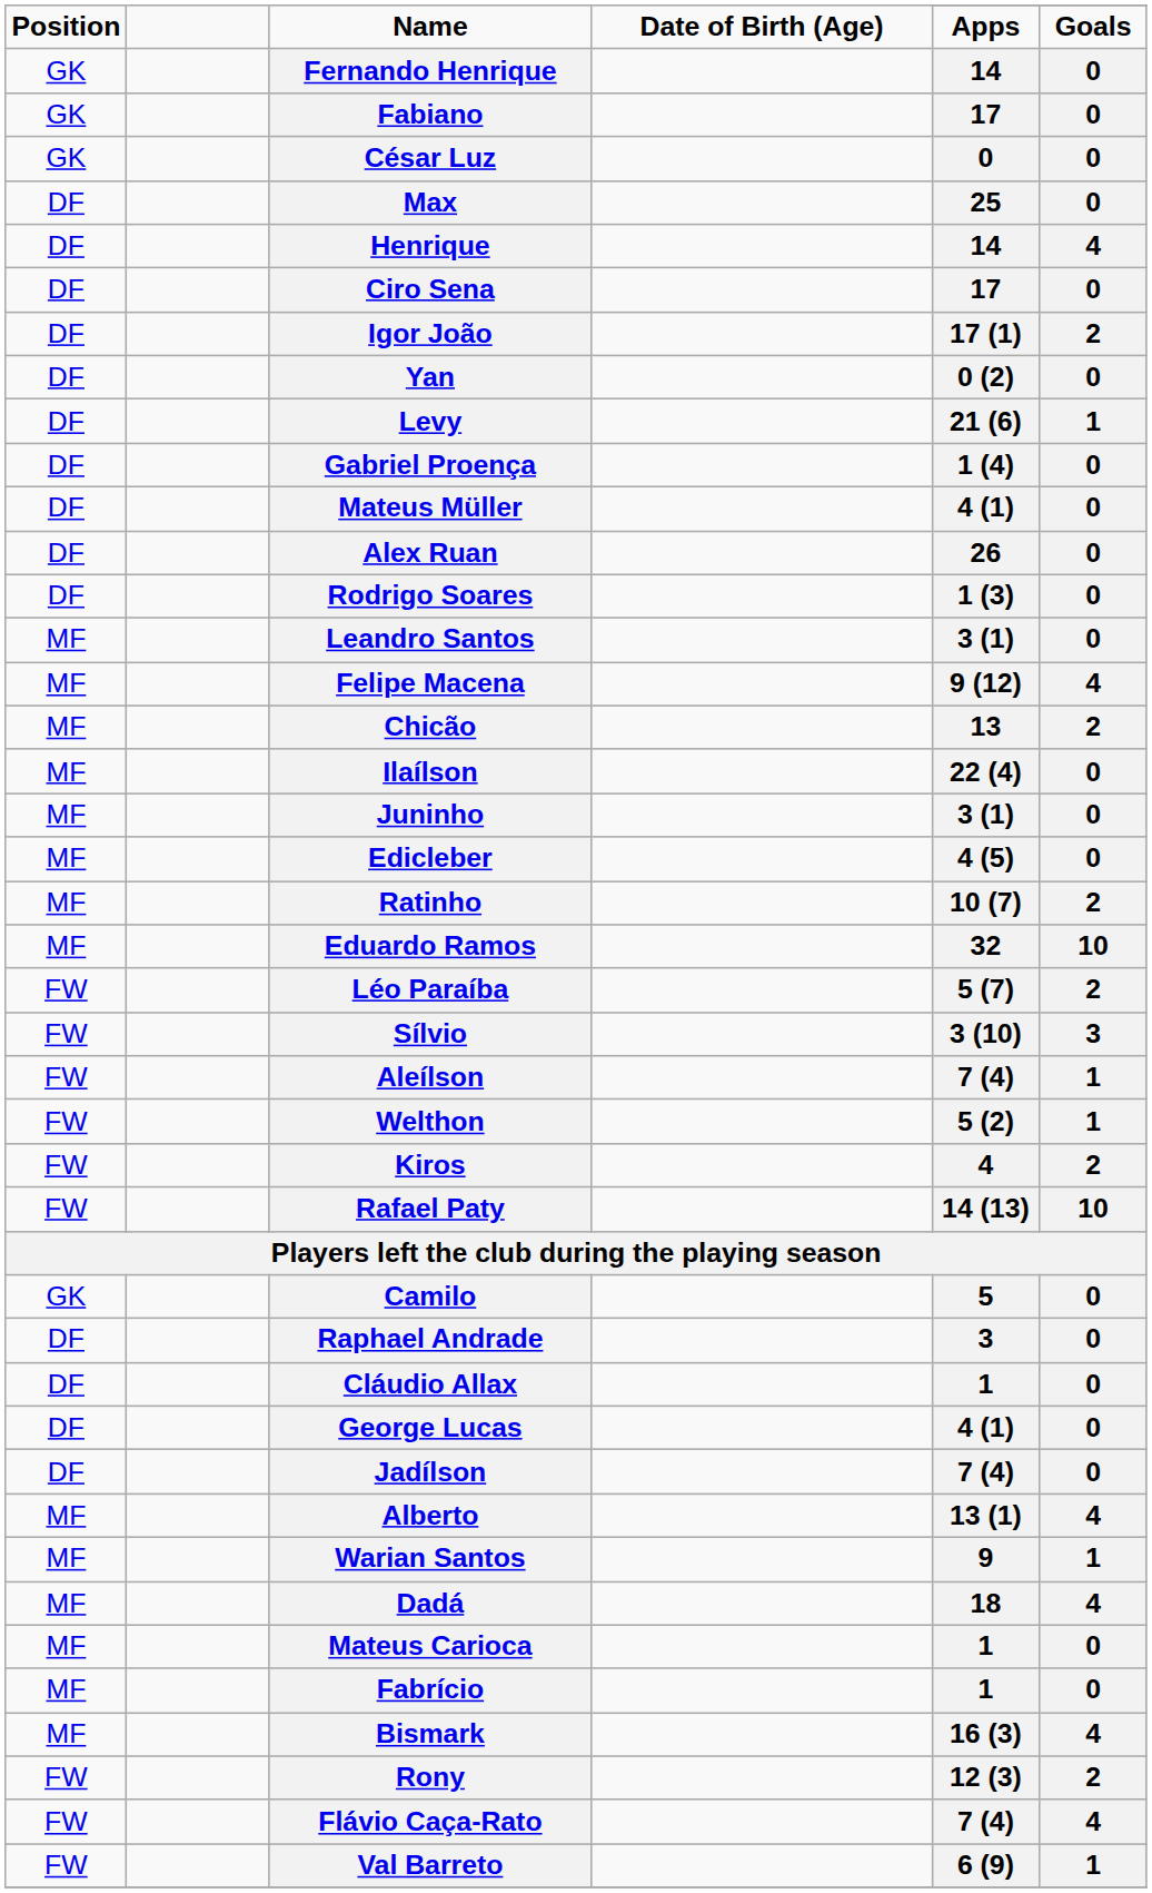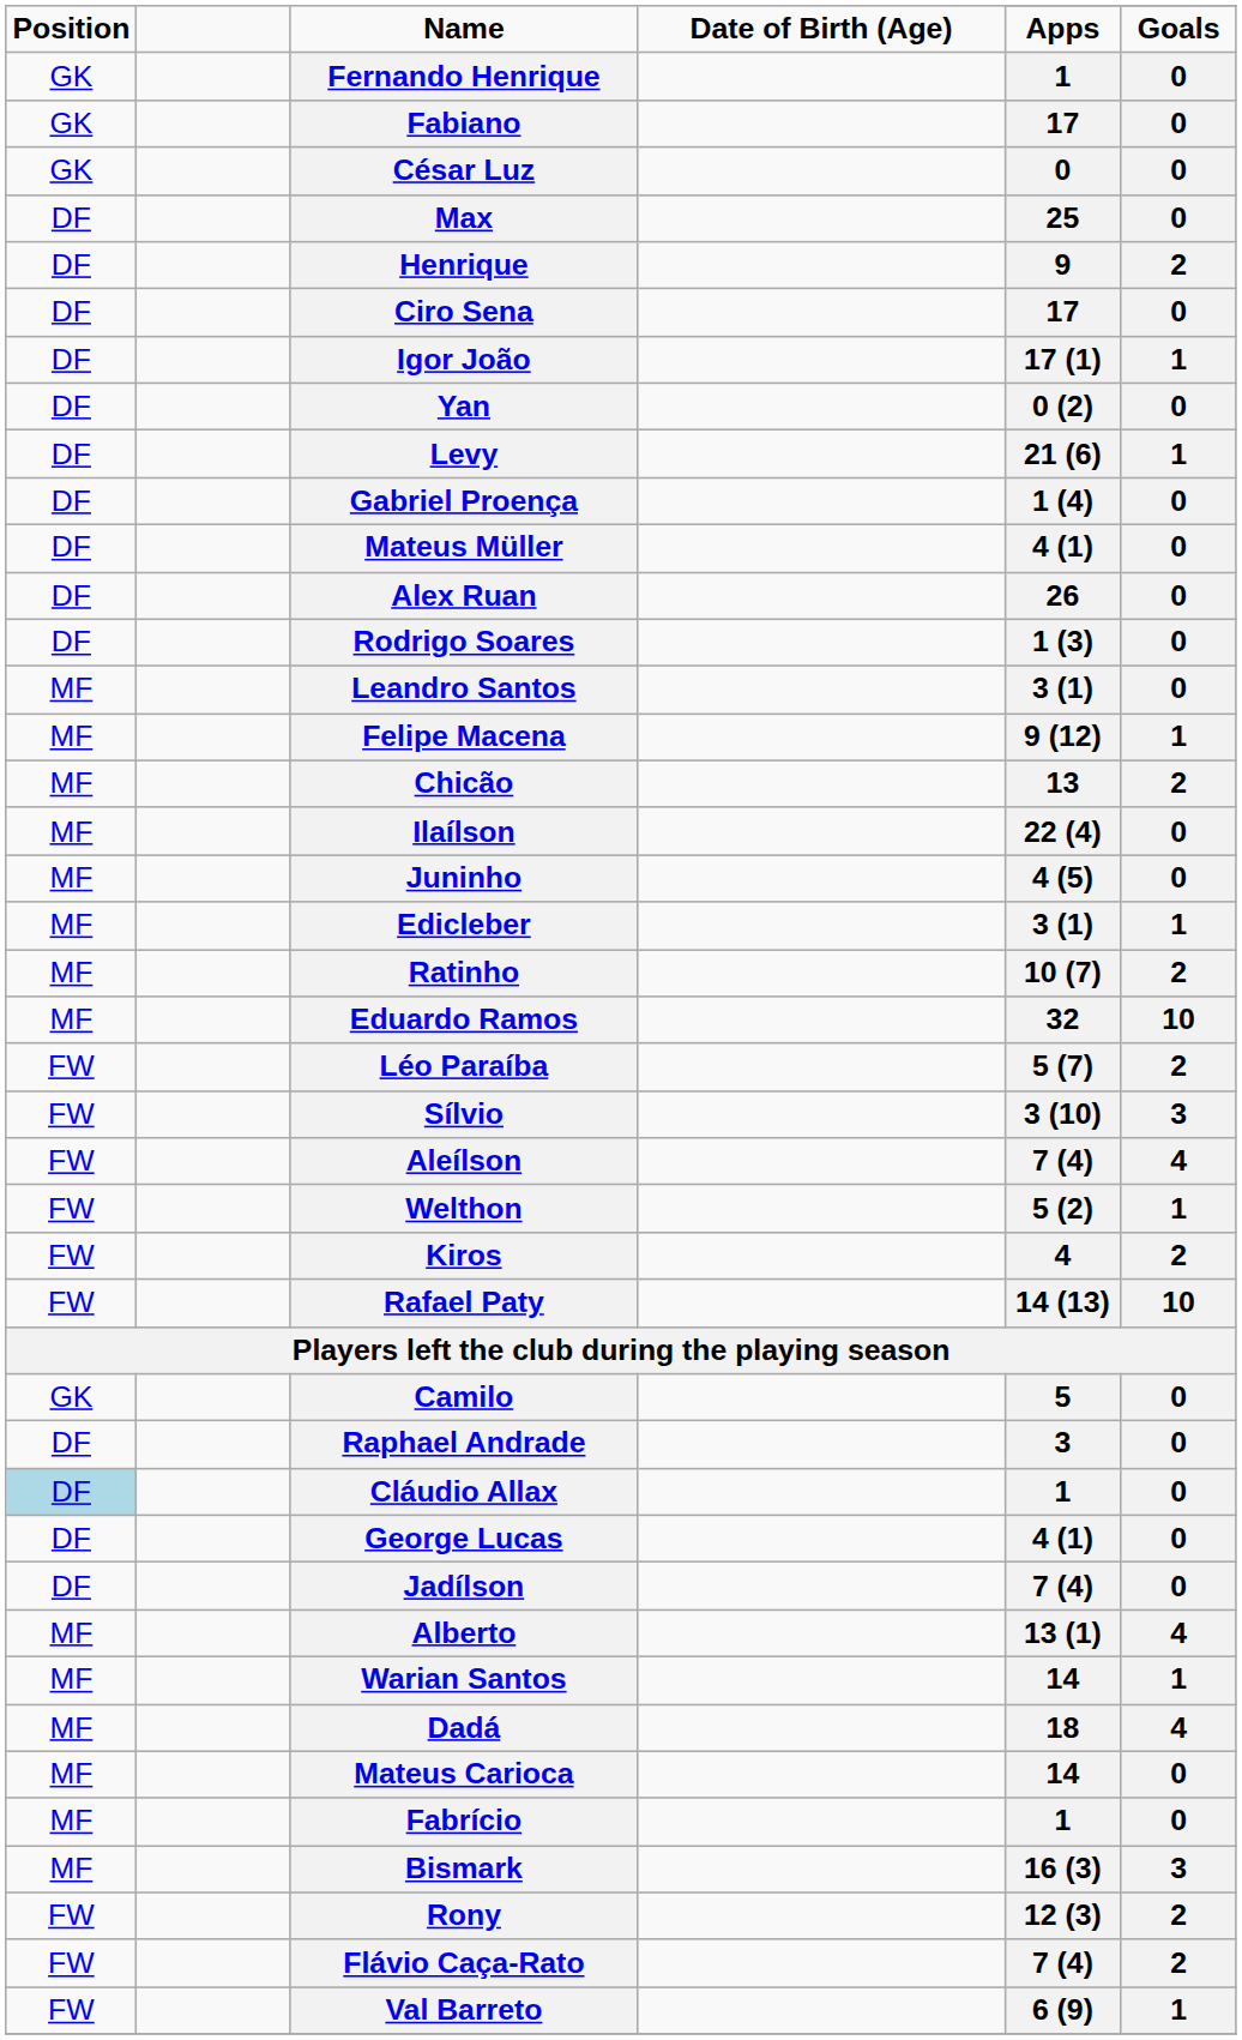Fernando Henrique | column 5: 14 -> 1
Henrique | column 5: 14 -> 9
Henrique | column 6: 4 -> 2
Igor João | column 6: 2 -> 1
Felipe Macena | column 6: 4 -> 1
Juninho | column 5: 3 (1) -> 4 (5)
Edicleber | column 5: 4 (5) -> 3 (1)
Edicleber | column 6: 0 -> 1
Aleílson | column 6: 1 -> 4
Cláudio Allax | Position: no background -> lightblue background
Warian Santos | column 5: 9 -> 14
Mateus Carioca | column 5: 1 -> 14
Bismark | column 6: 4 -> 3
Flávio Caça-Rato | column 6: 4 -> 2
